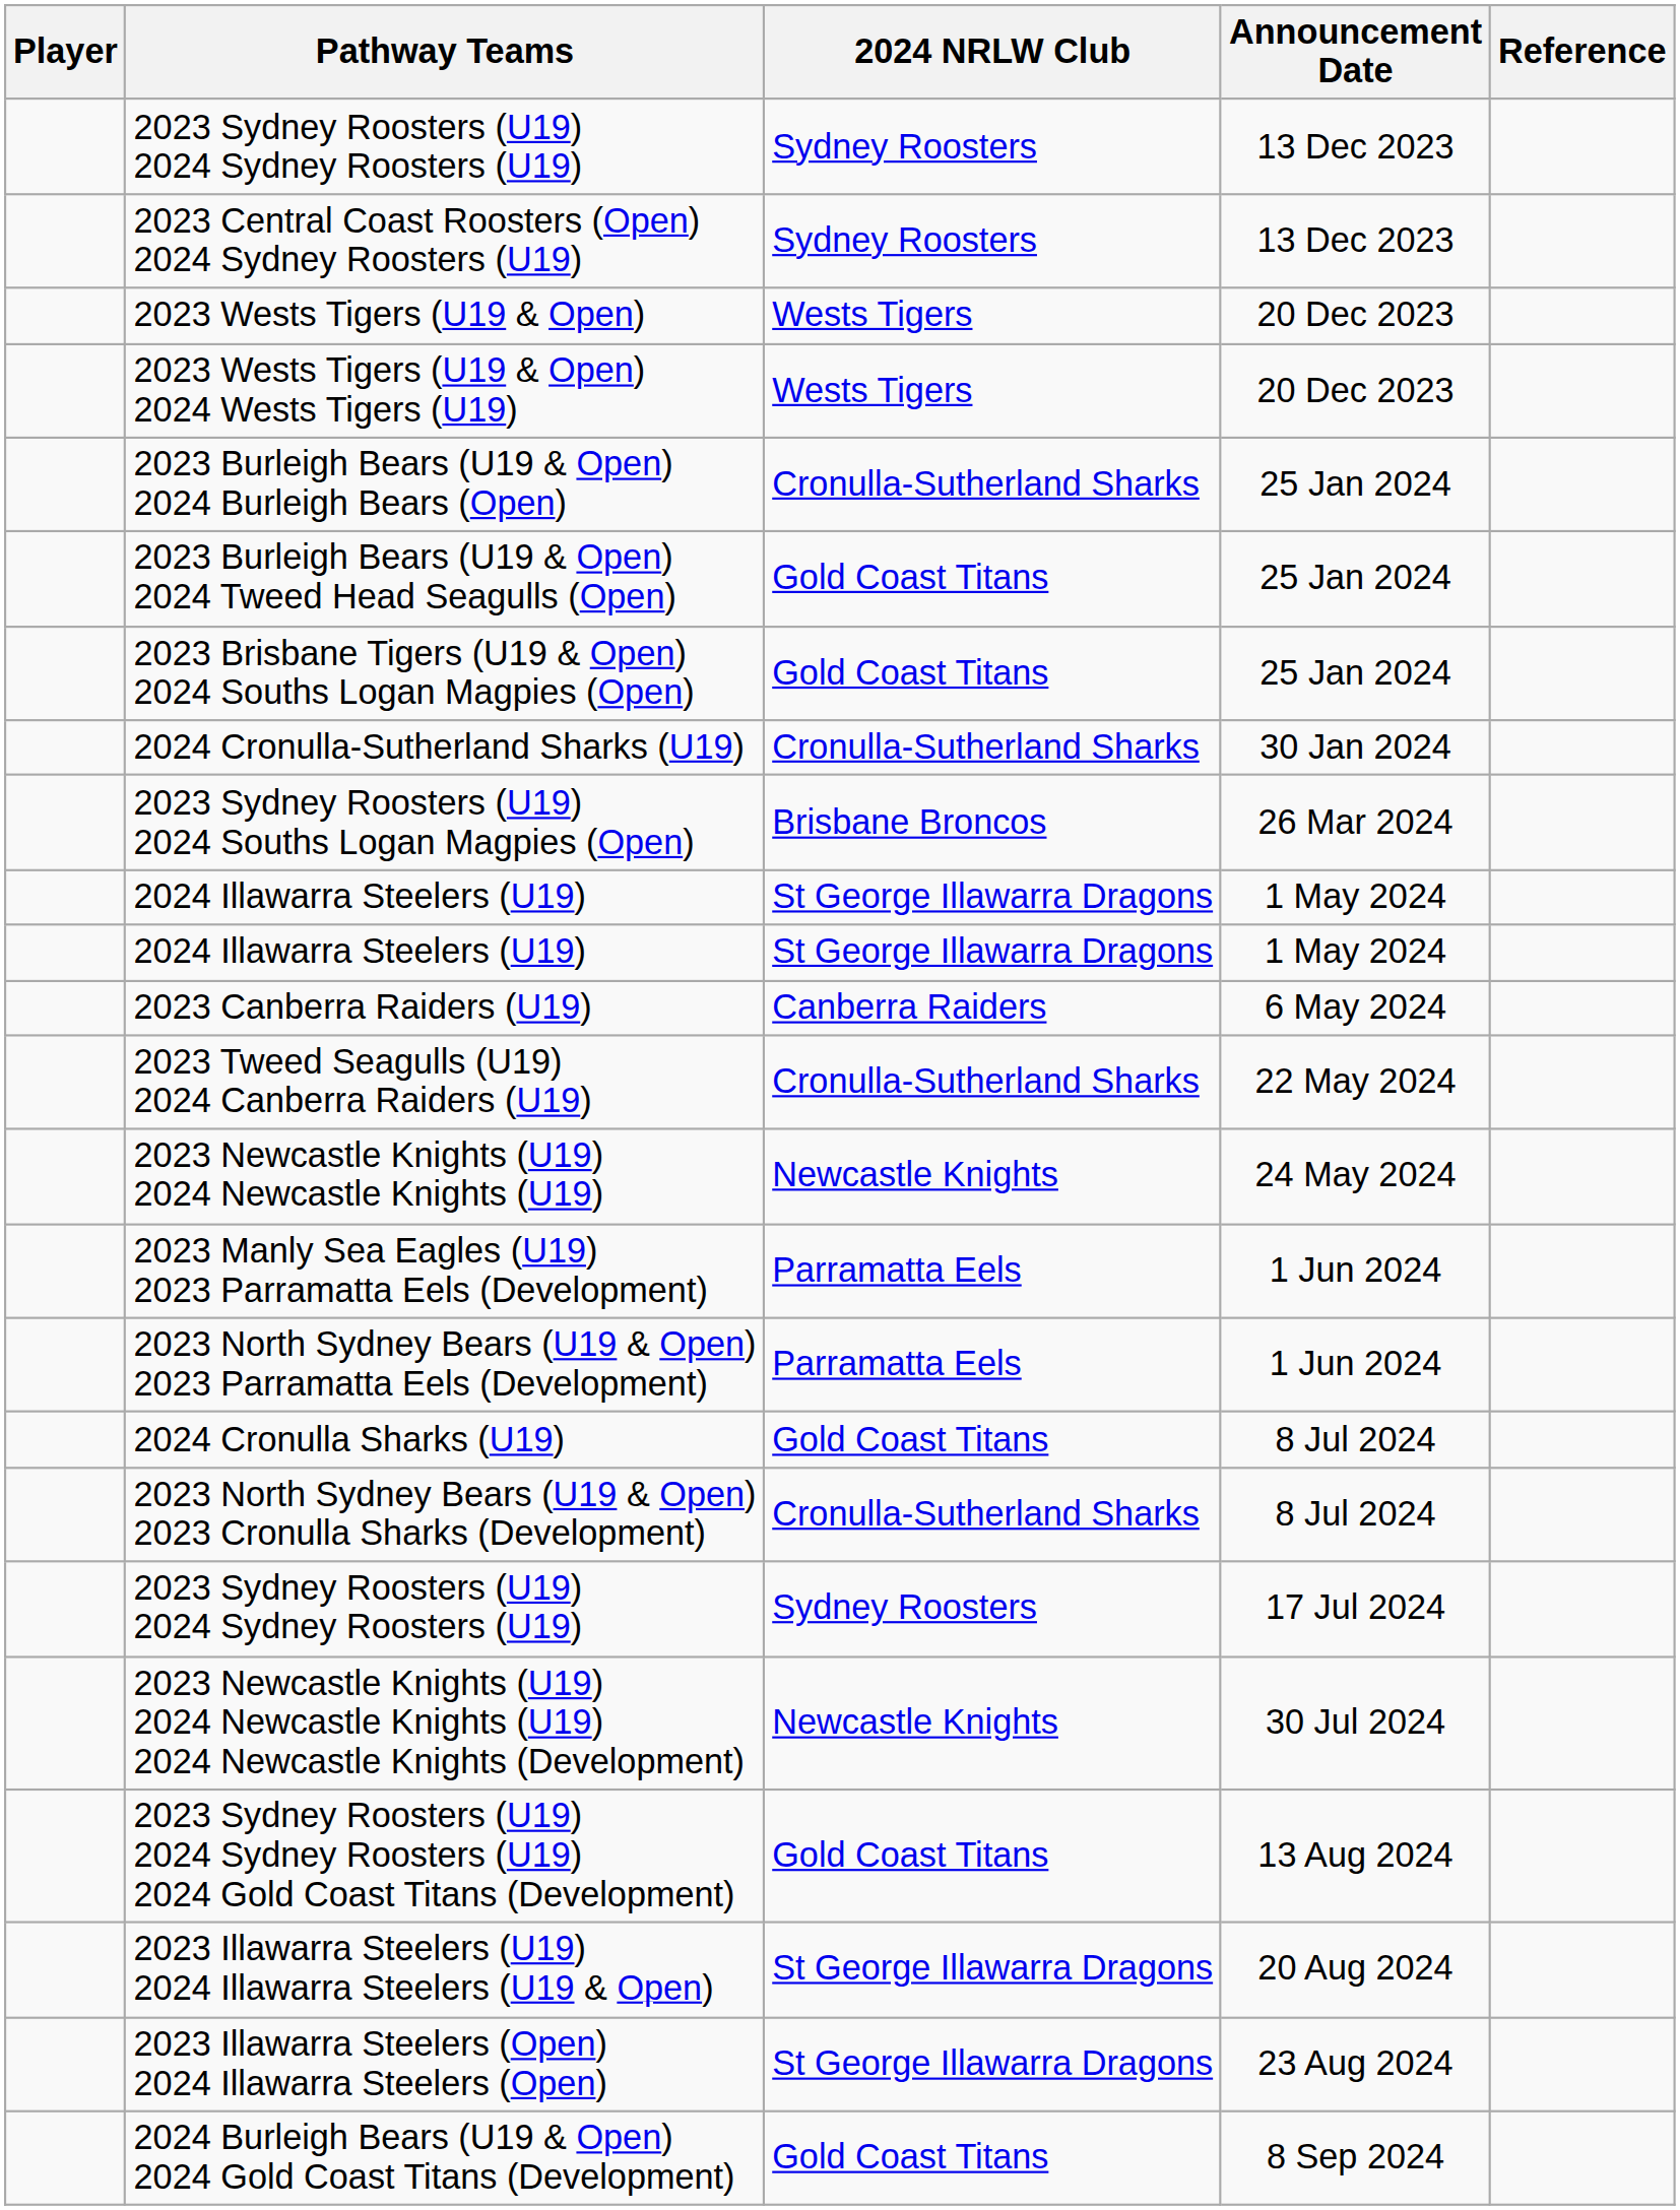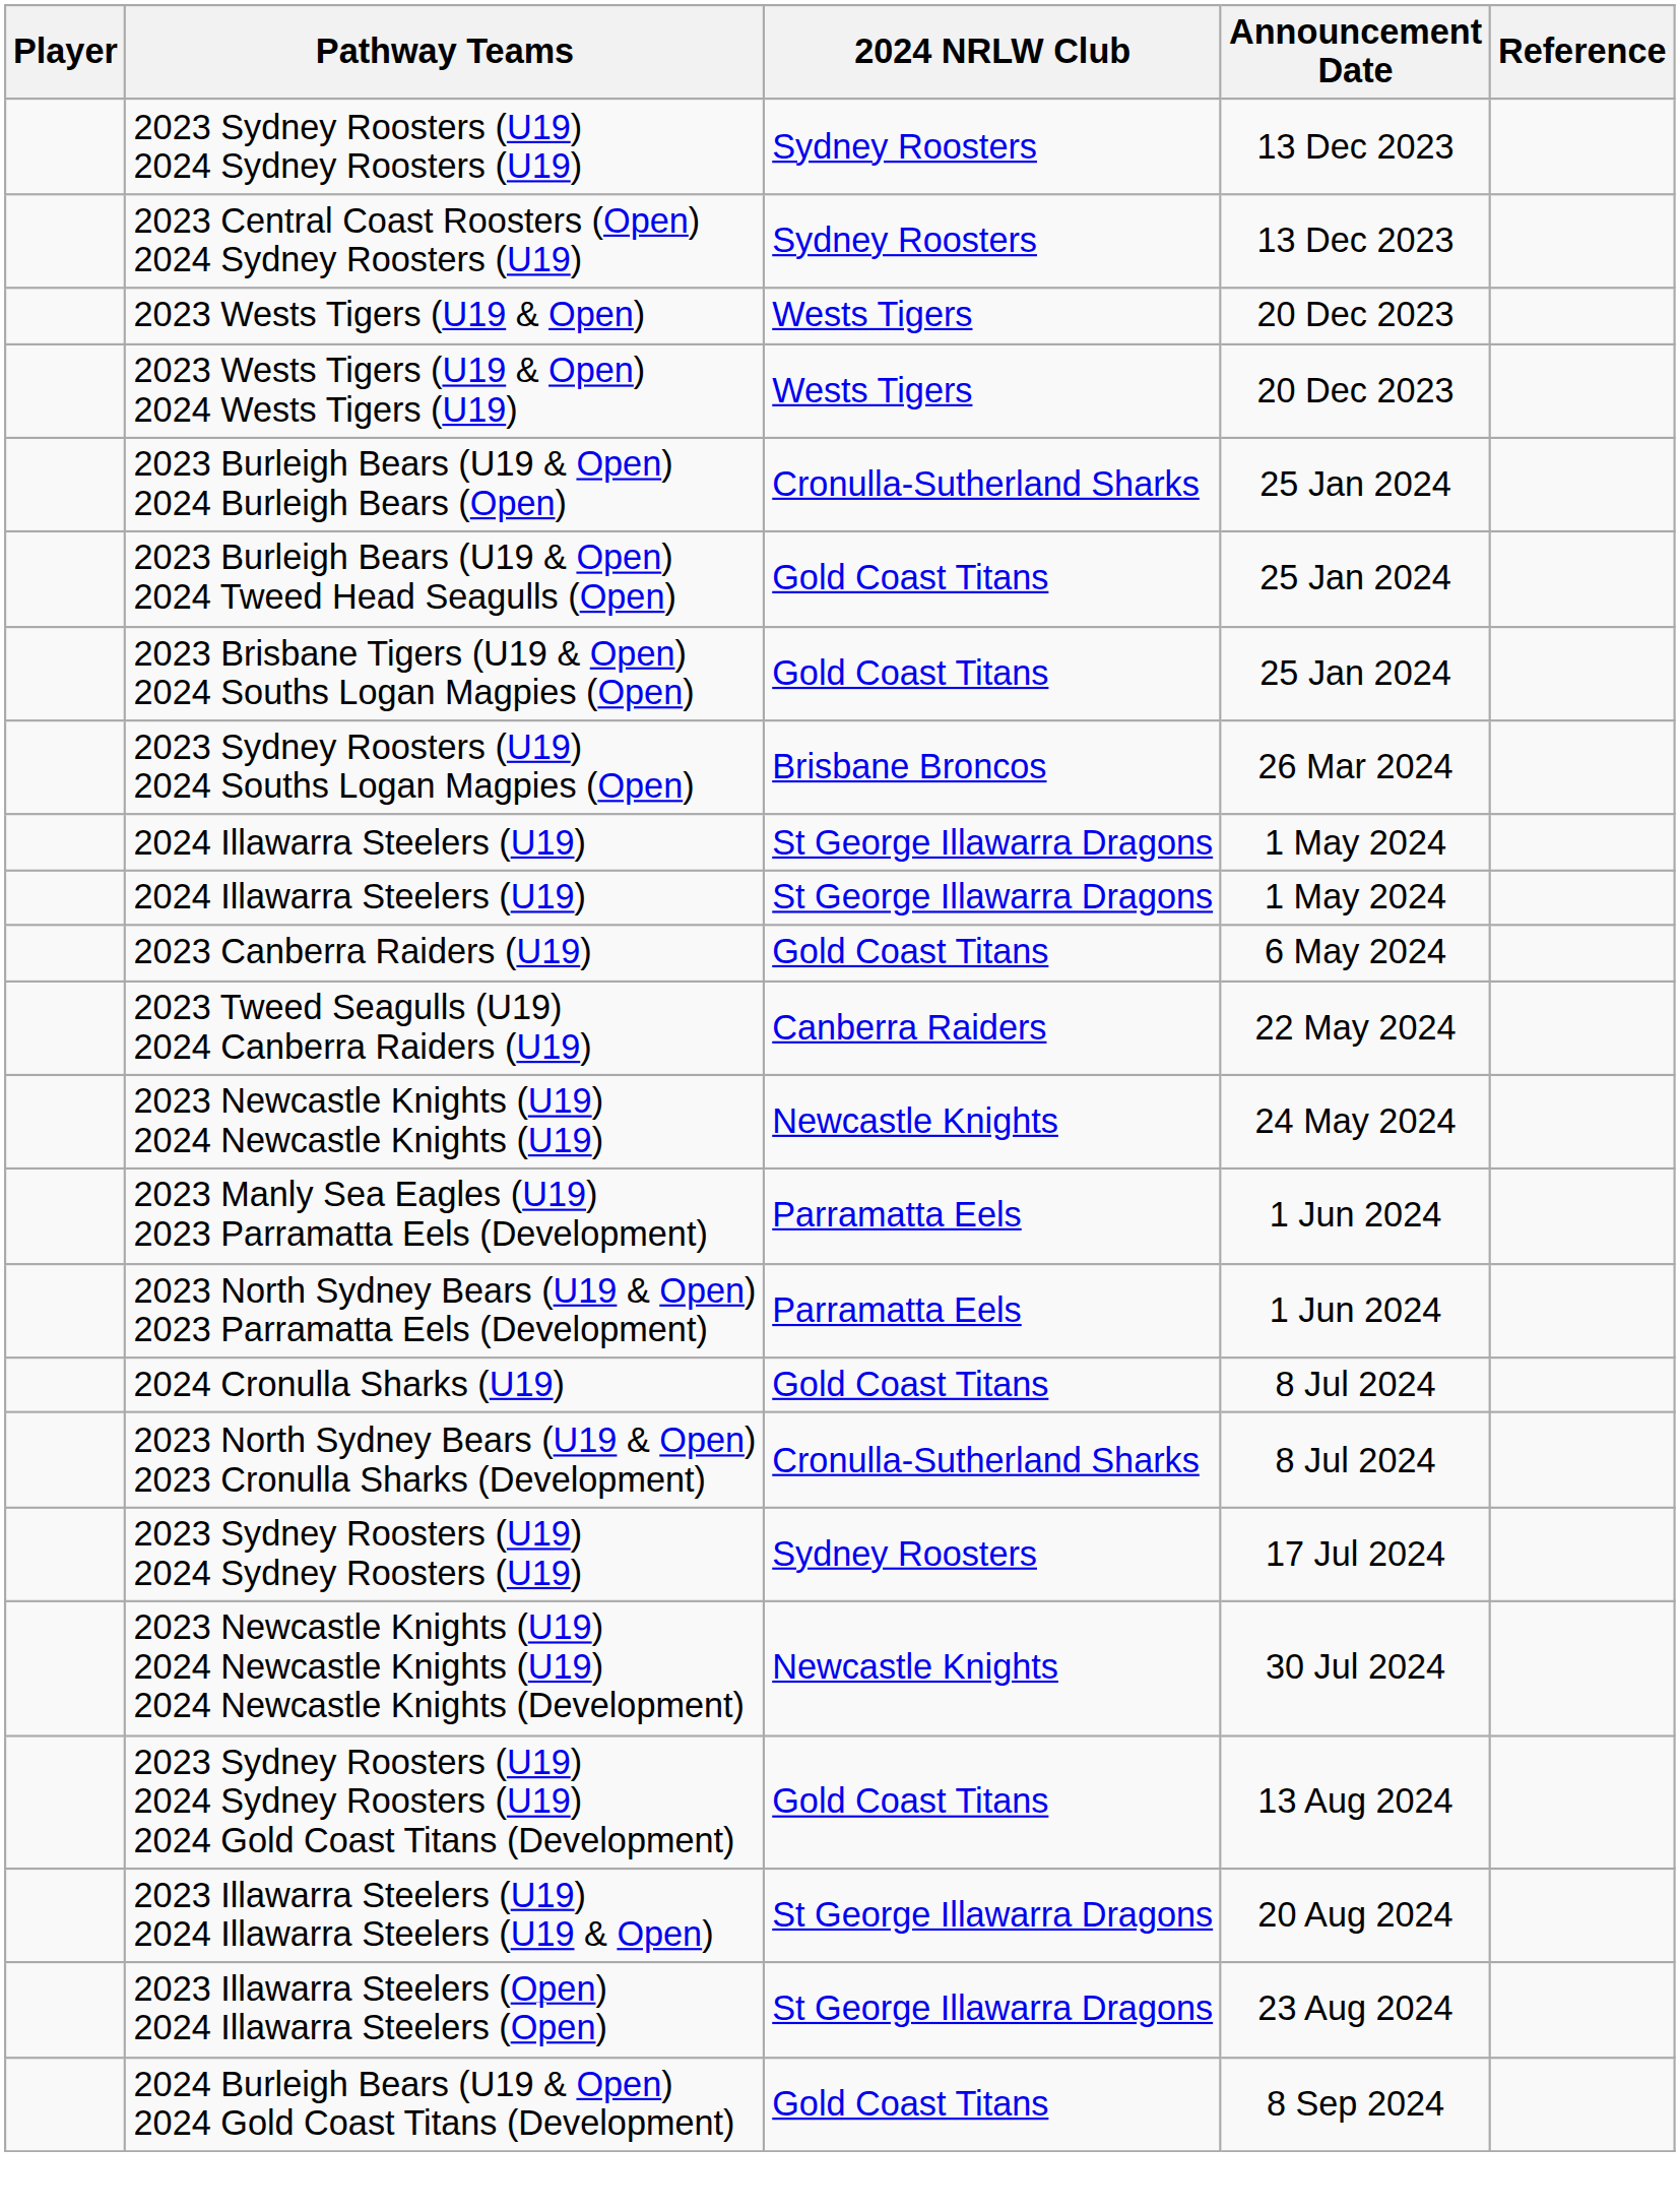- row: 2024 Cronulla-Sutherland Sharks (U19) | Cronulla-Sutherland Sharks | 30 Jan 2024
2023 Canberra Raiders (U19) | 2024 NRLW Club: Canberra Raiders -> Gold Coast Titans
2023 Tweed Seagulls (U19) 2024 Canberra Raiders (U19) | 2024 NRLW Club: Cronulla-Sutherland Sharks -> Canberra Raiders
